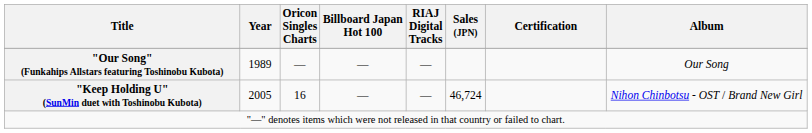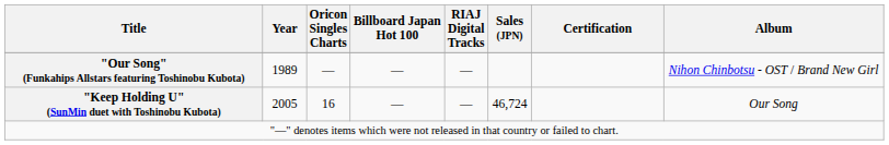"Our Song" (Funkahips Allstars featuring Toshinobu Kubota) | Album: Our Song -> Nihon Chinbotsu - OST / Brand New Girl
"Keep Holding U" (SunMin duet with Toshinobu Kubota) | Album: Nihon Chinbotsu - OST / Brand New Girl -> Our Song
